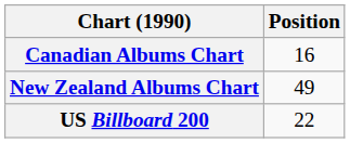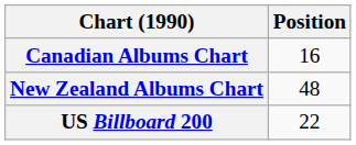New Zealand Albums Chart | Position: 49 -> 48
